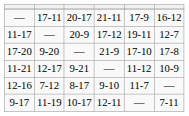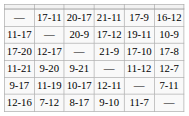11-17 | column 6: 12-7 -> 10-9
17-20 | column 2: 9-20 -> 12-17
11-21 | column 2: 12-17 -> 9-20
11-21 | column 6: 10-9 -> 12-7
rows swapped: 9-17 <-> 12-16
